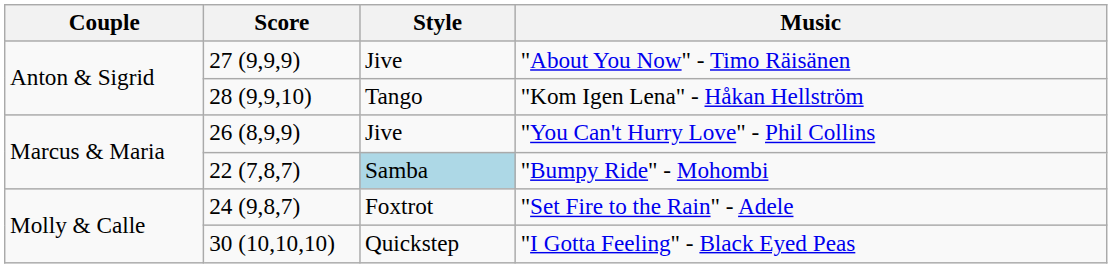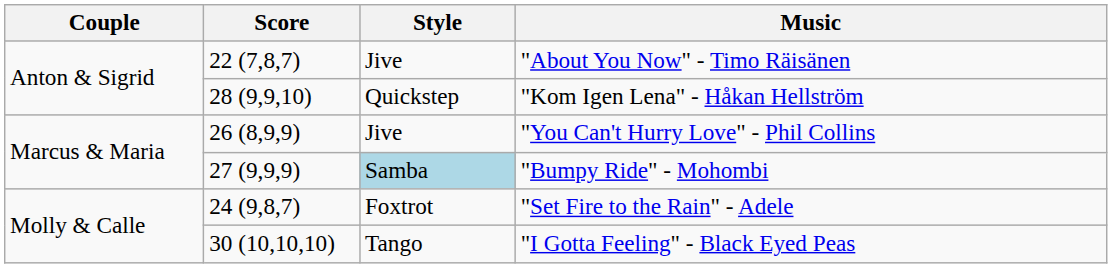"About You Now" - Timo Räisänen | Score: 27 (9,9,9) -> 22 (7,8,7)
"Kom Igen Lena" - Håkan Hellström | Style: Tango -> Quickstep
"Bumpy Ride" - Mohombi | Score: 22 (7,8,7) -> 27 (9,9,9)
"I Gotta Feeling" - Black Eyed Peas | Style: Quickstep -> Tango
